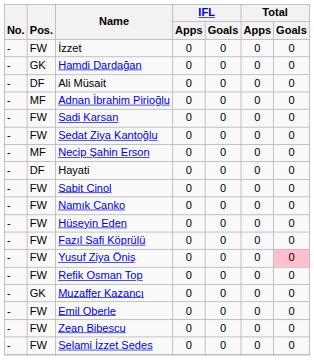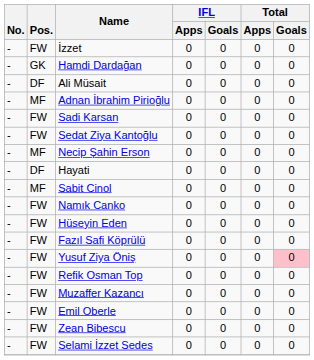Sabit Cinol | Pos.: FW -> MF
Muzaffer Kazancı | Pos.: GK -> FW
